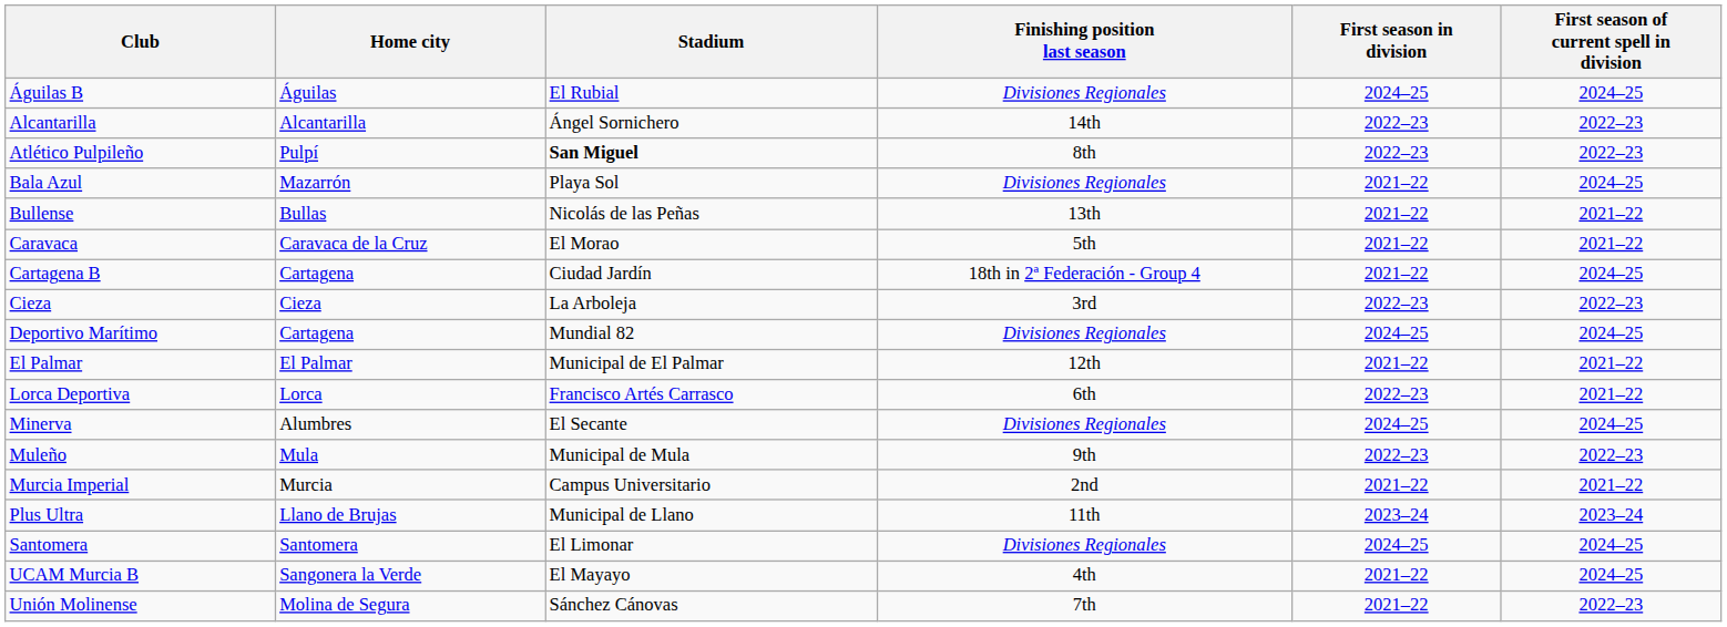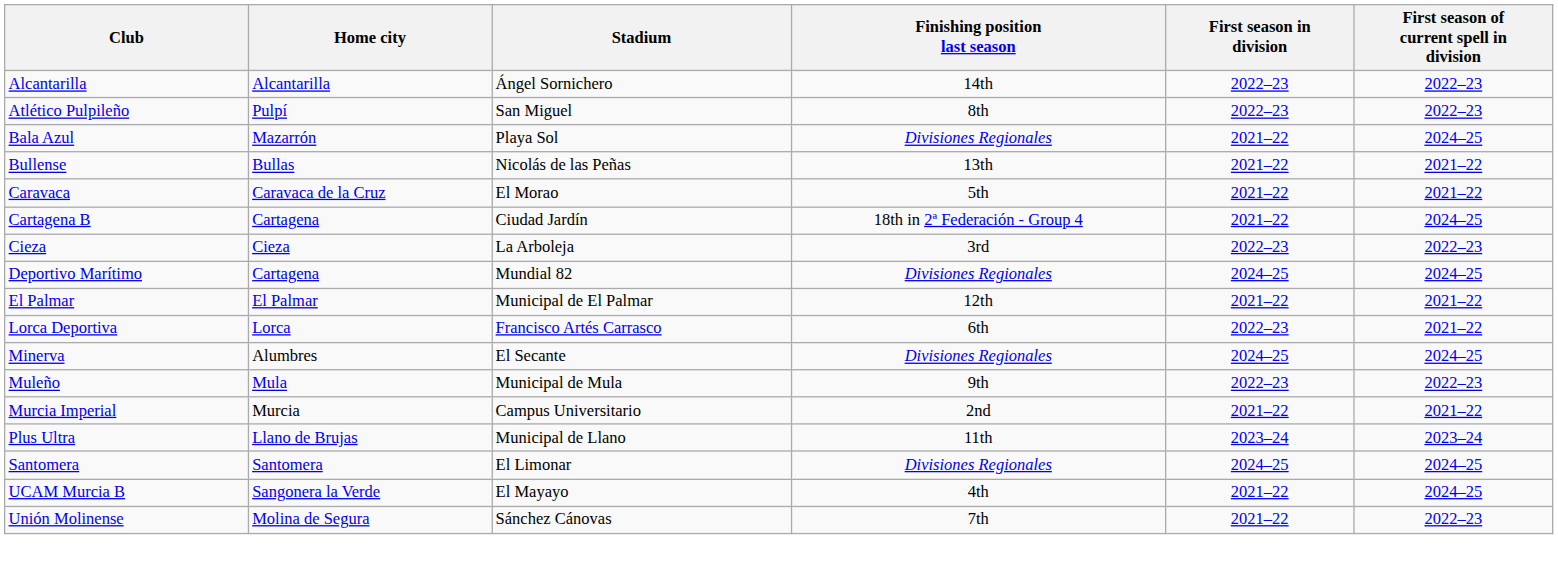- row: Águilas B | Águilas | El Rubial | Divisiones Regionales | 2024–25 | 2024–25
Atlético Pulpileño | Stadium: bold -> normal
